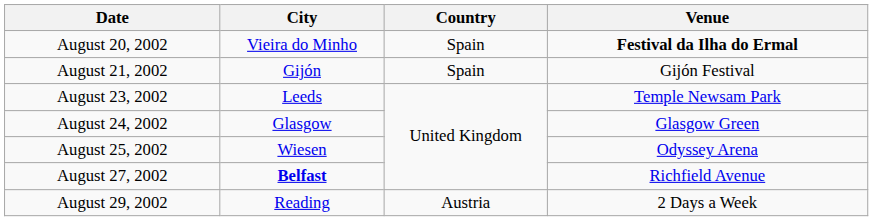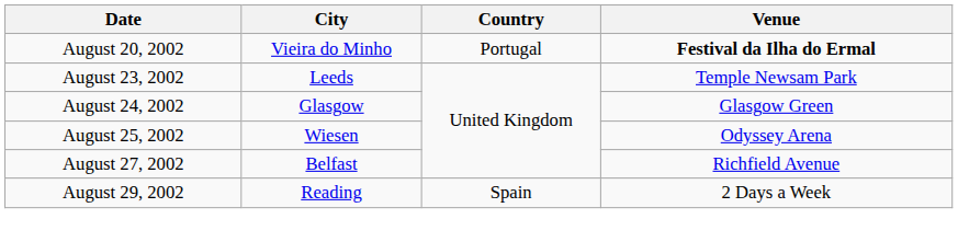August 20, 2002 | Country: Spain -> Portugal
- row: August 21, 2002 | Gijón | Spain | Gijón Festival
August 27, 2002 | City: bold -> normal
August 29, 2002 | Country: Austria -> Spain
